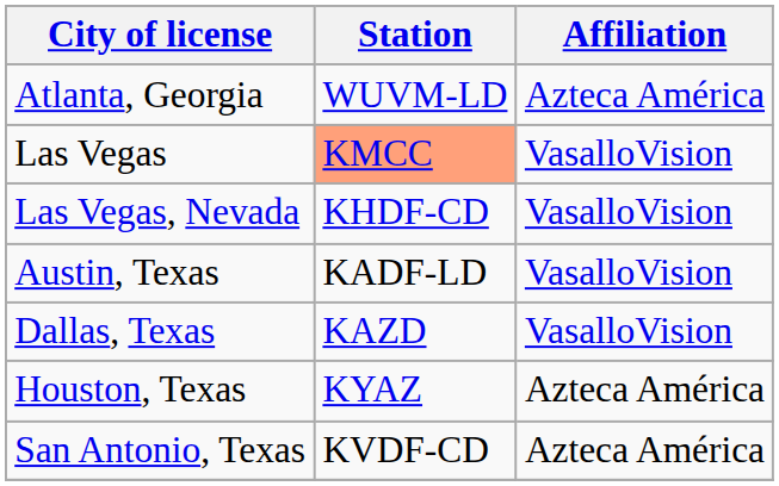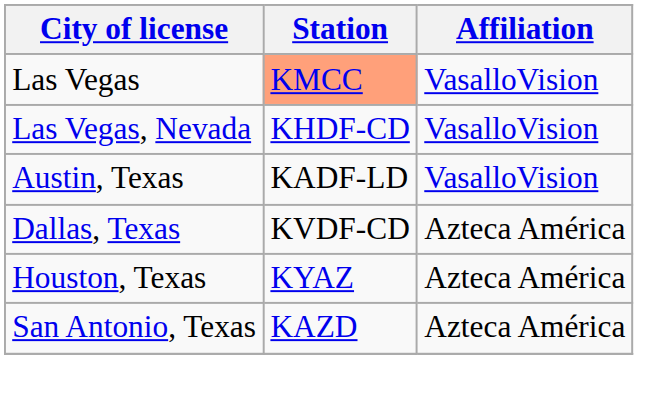- row: Atlanta, Georgia | WUVM-LD | Azteca América
Dallas, Texas | Station: KAZD -> KVDF-CD
Dallas, Texas | Affiliation: VasalloVision -> Azteca América
San Antonio, Texas | Station: KVDF-CD -> KAZD
